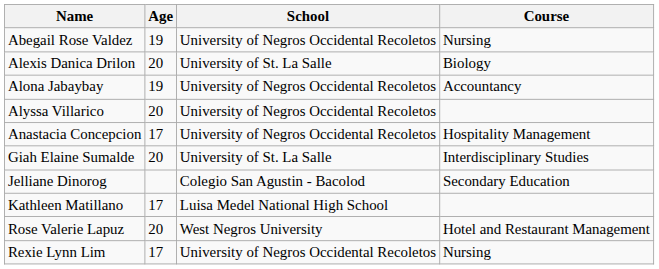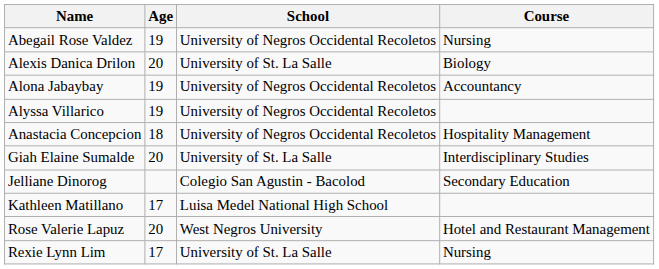Alyssa Villarico | Age: 20 -> 19
Anastacia Concepcion | Age: 17 -> 18
Rexie Lynn Lim | School: University of Negros Occidental Recoletos -> University of St. La Salle
